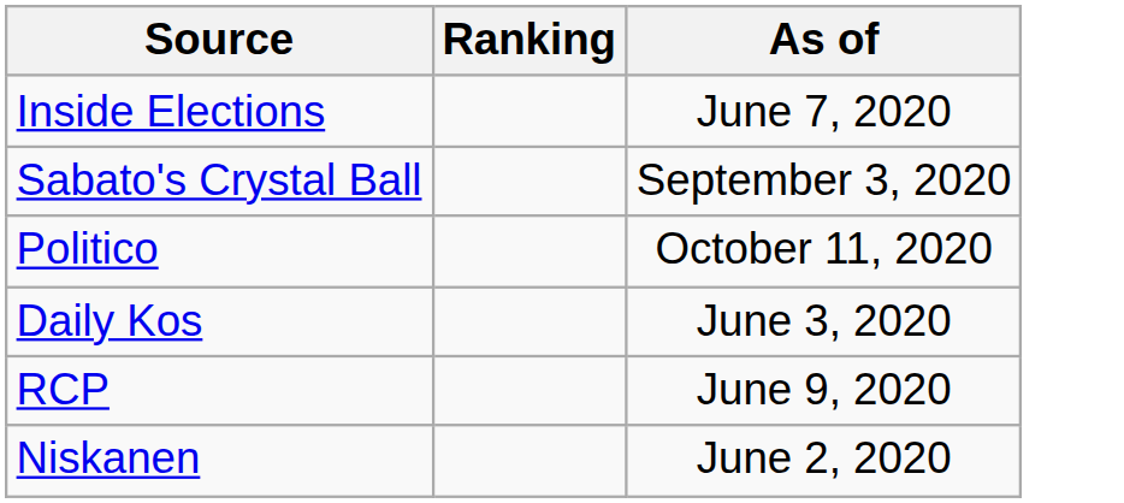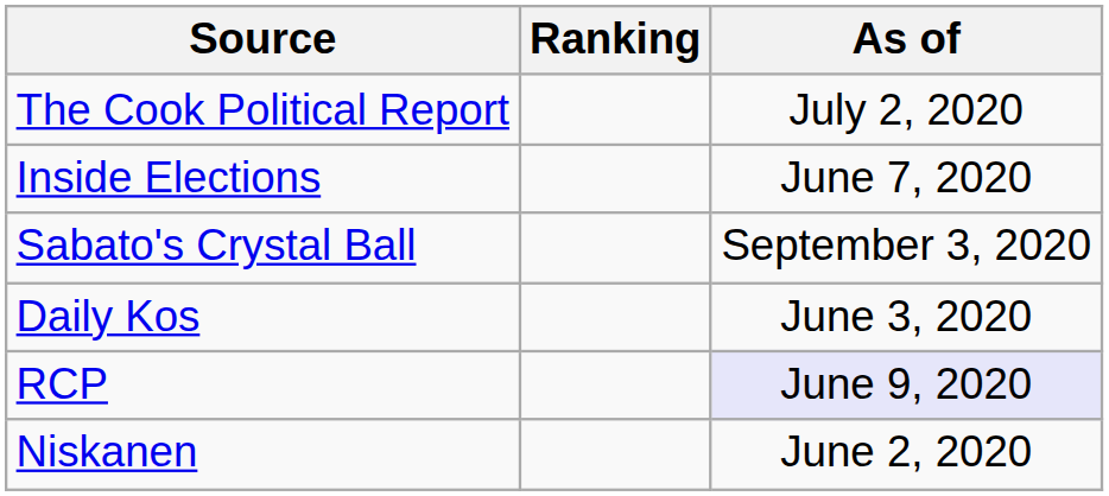+ row: The Cook Political Report | July 2, 2020
- row: Politico | October 11, 2020
RCP | As of: no background -> lavender background
